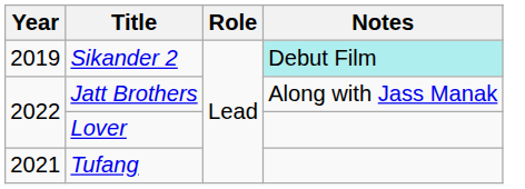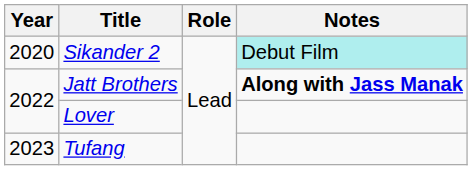Sikander 2 | Year: 2019 -> 2020
Jatt Brothers | Notes: normal -> bold
Tufang | Year: 2021 -> 2023
